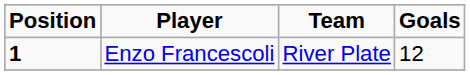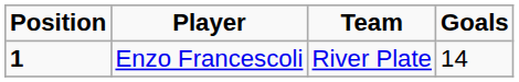Enzo Francescoli | Goals: 12 -> 14
